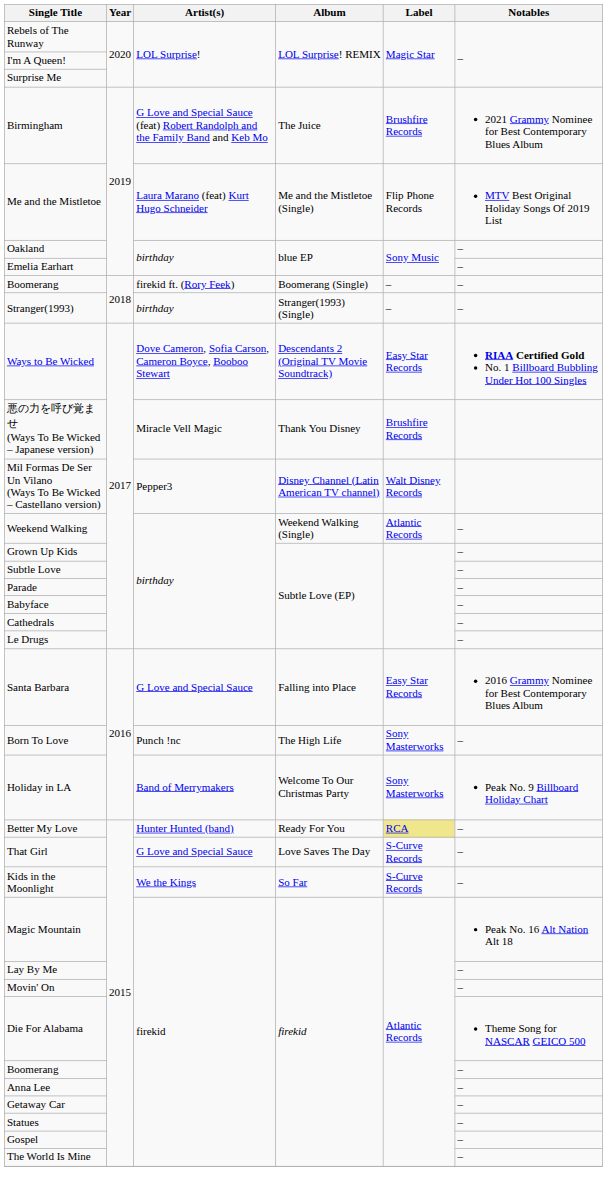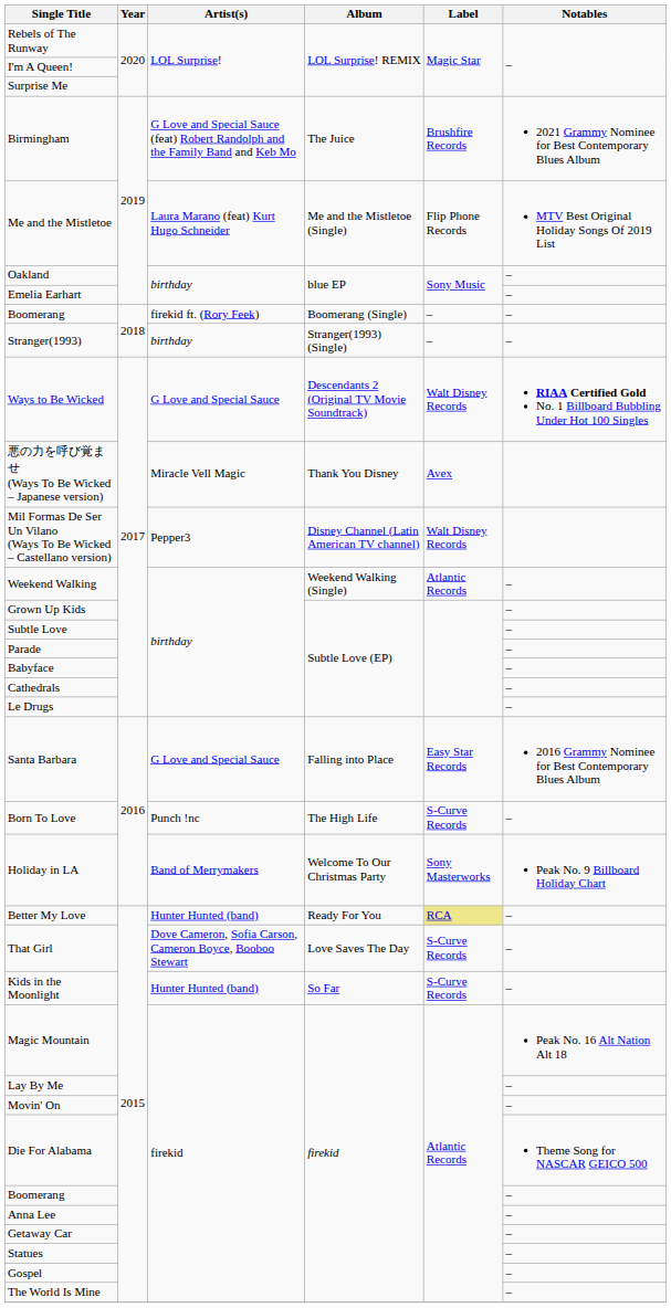Ways to Be Wicked | Artist(s): Dove Cameron, Sofia Carson, Cameron Boyce, Booboo Stewart -> G Love and Special Sauce
Ways to Be Wicked | Label: Easy Star Records -> Walt Disney Records
悪の力を呼び覚ませ (Ways To Be Wicked – Japanese version) | Label: Brushfire Records -> Avex
Born To Love | Label: Sony Masterworks -> S-Curve Records
That Girl | Artist(s): G Love and Special Sauce -> Dove Cameron, Sofia Carson, Cameron Boyce, Booboo Stewart
Kids in the Moonlight | Artist(s): We the Kings -> Hunter Hunted (band)
